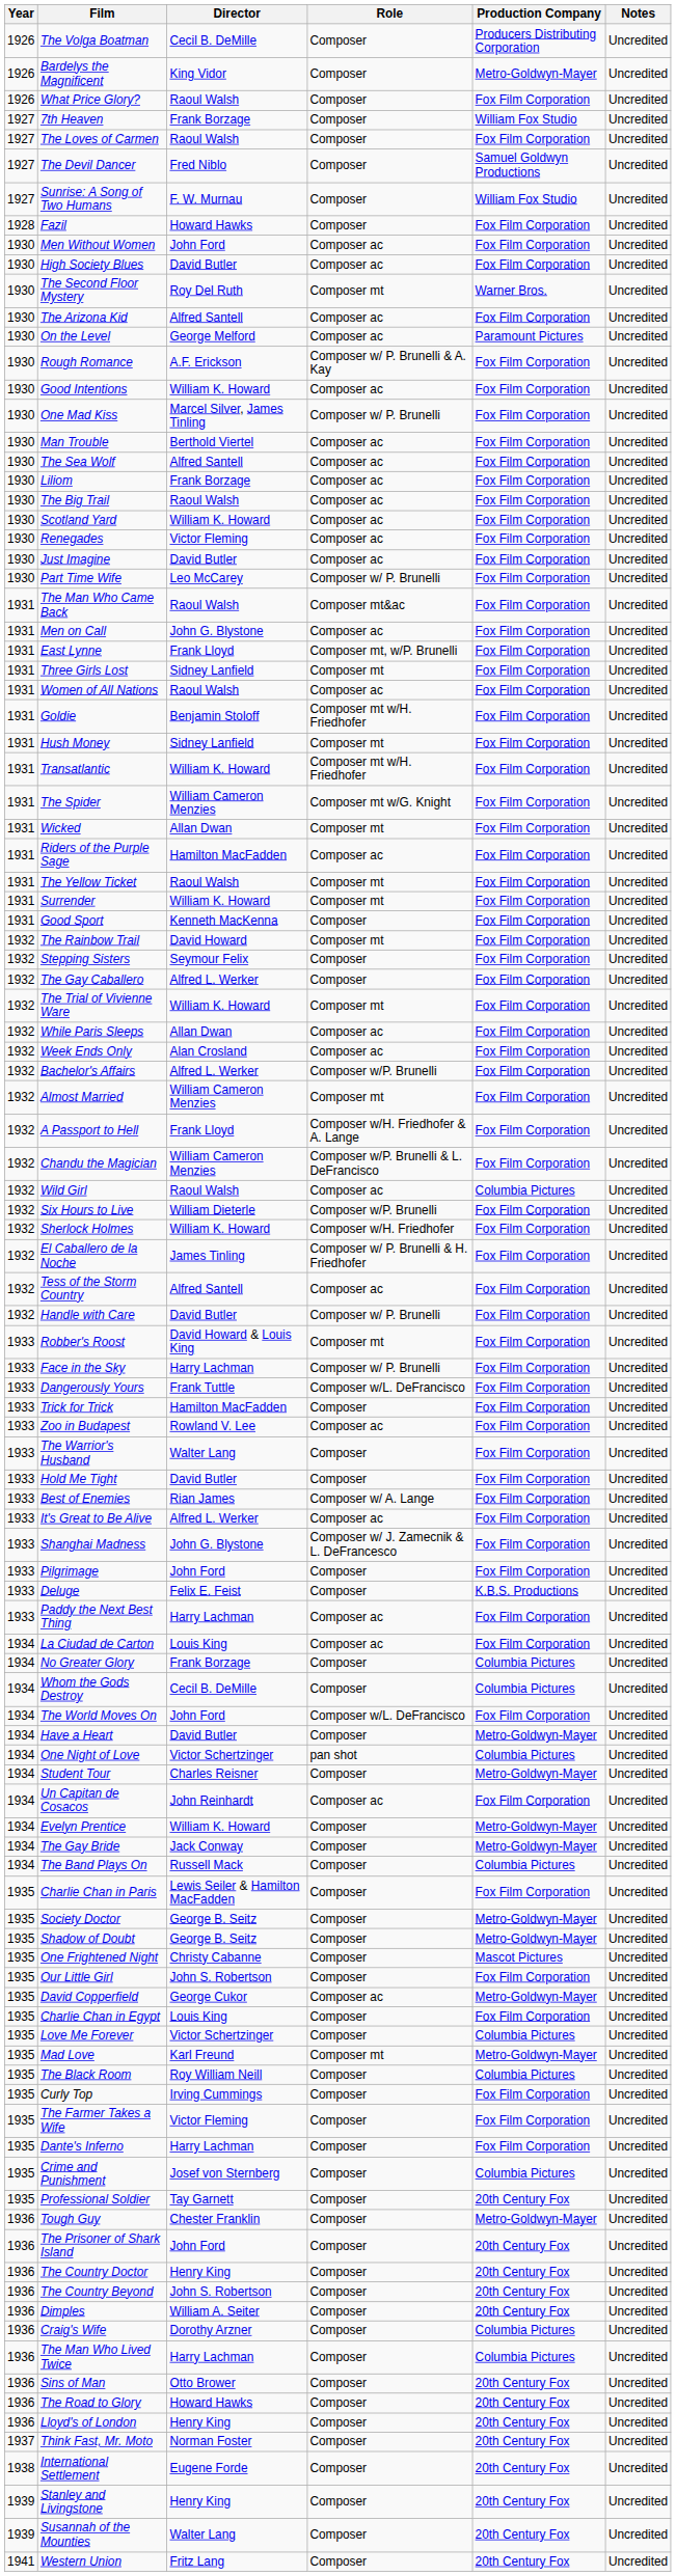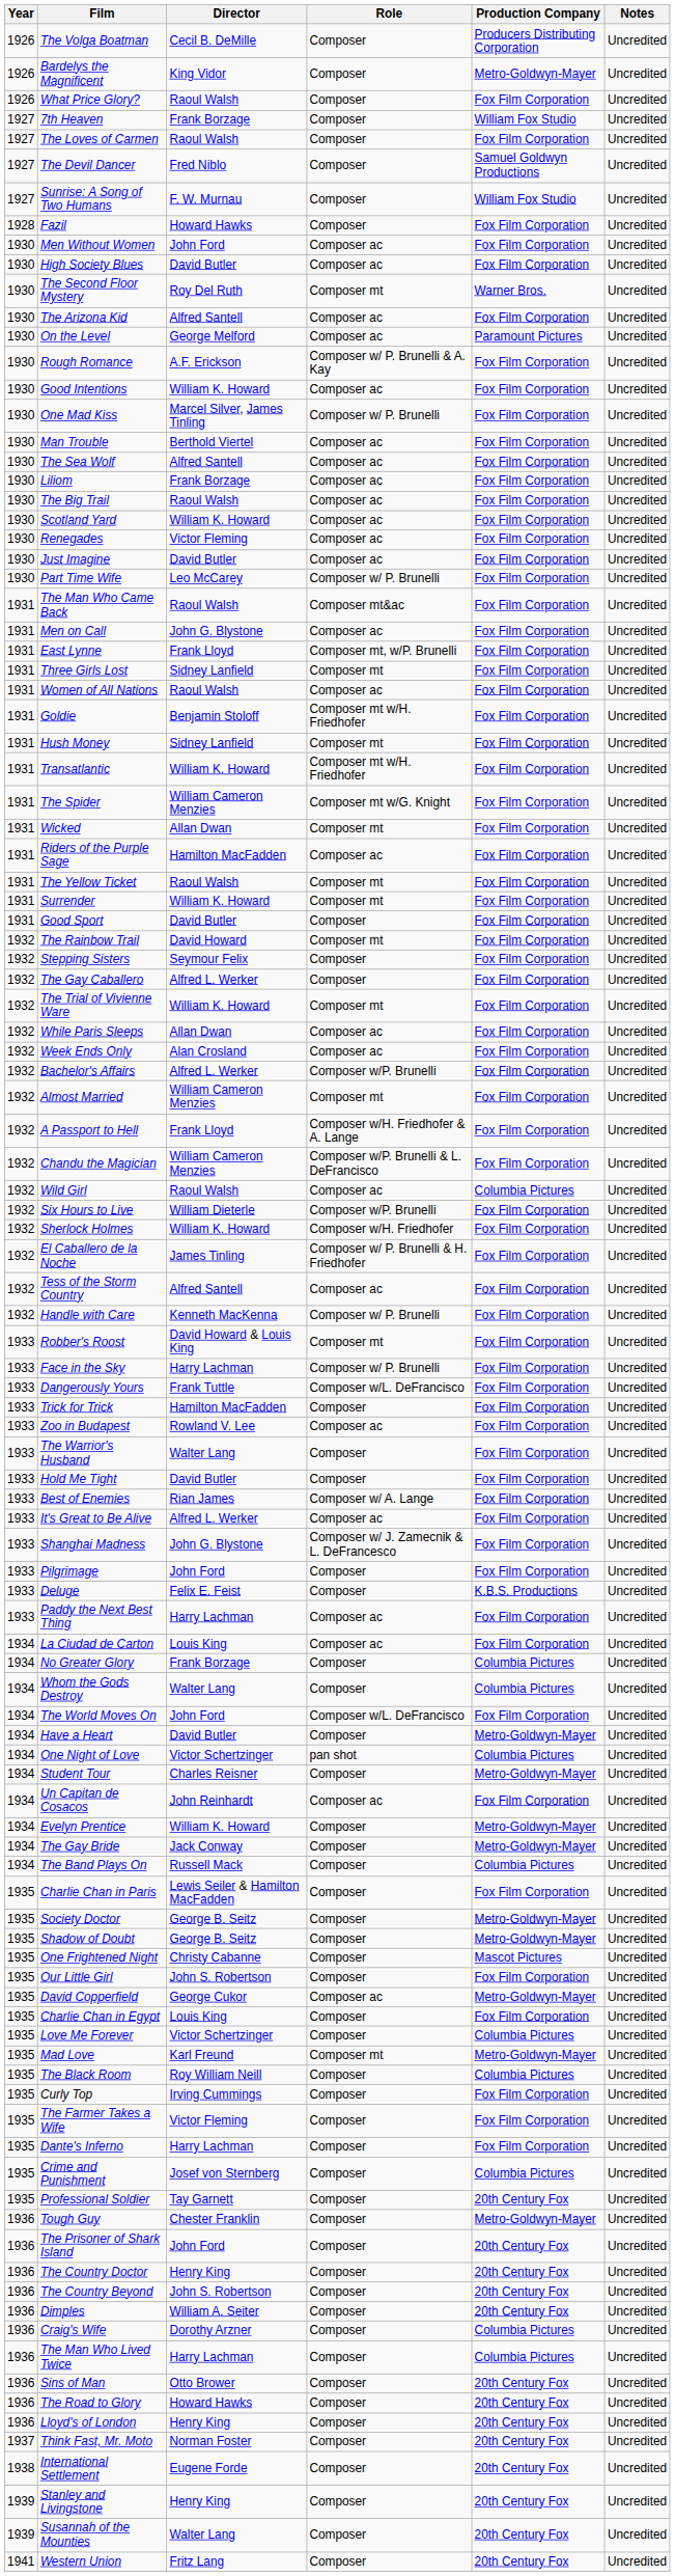Good Sport | Director: Kenneth MacKenna -> David Butler
Handle with Care | Director: David Butler -> Kenneth MacKenna
Whom the Gods Destroy | Director: Cecil B. DeMille -> Walter Lang
